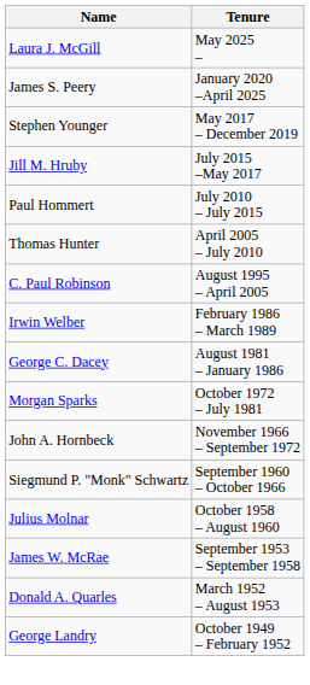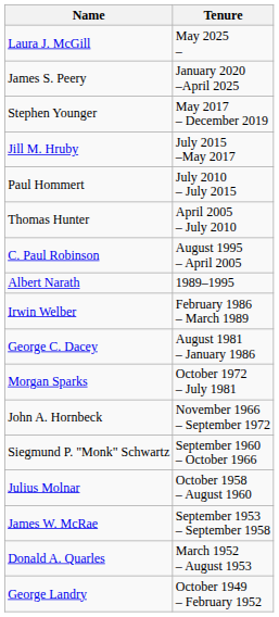+ row: Albert Narath | 1989–1995
